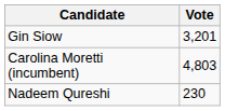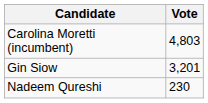rows swapped: Carolina Moretti (incumbent) <-> Gin Siow
